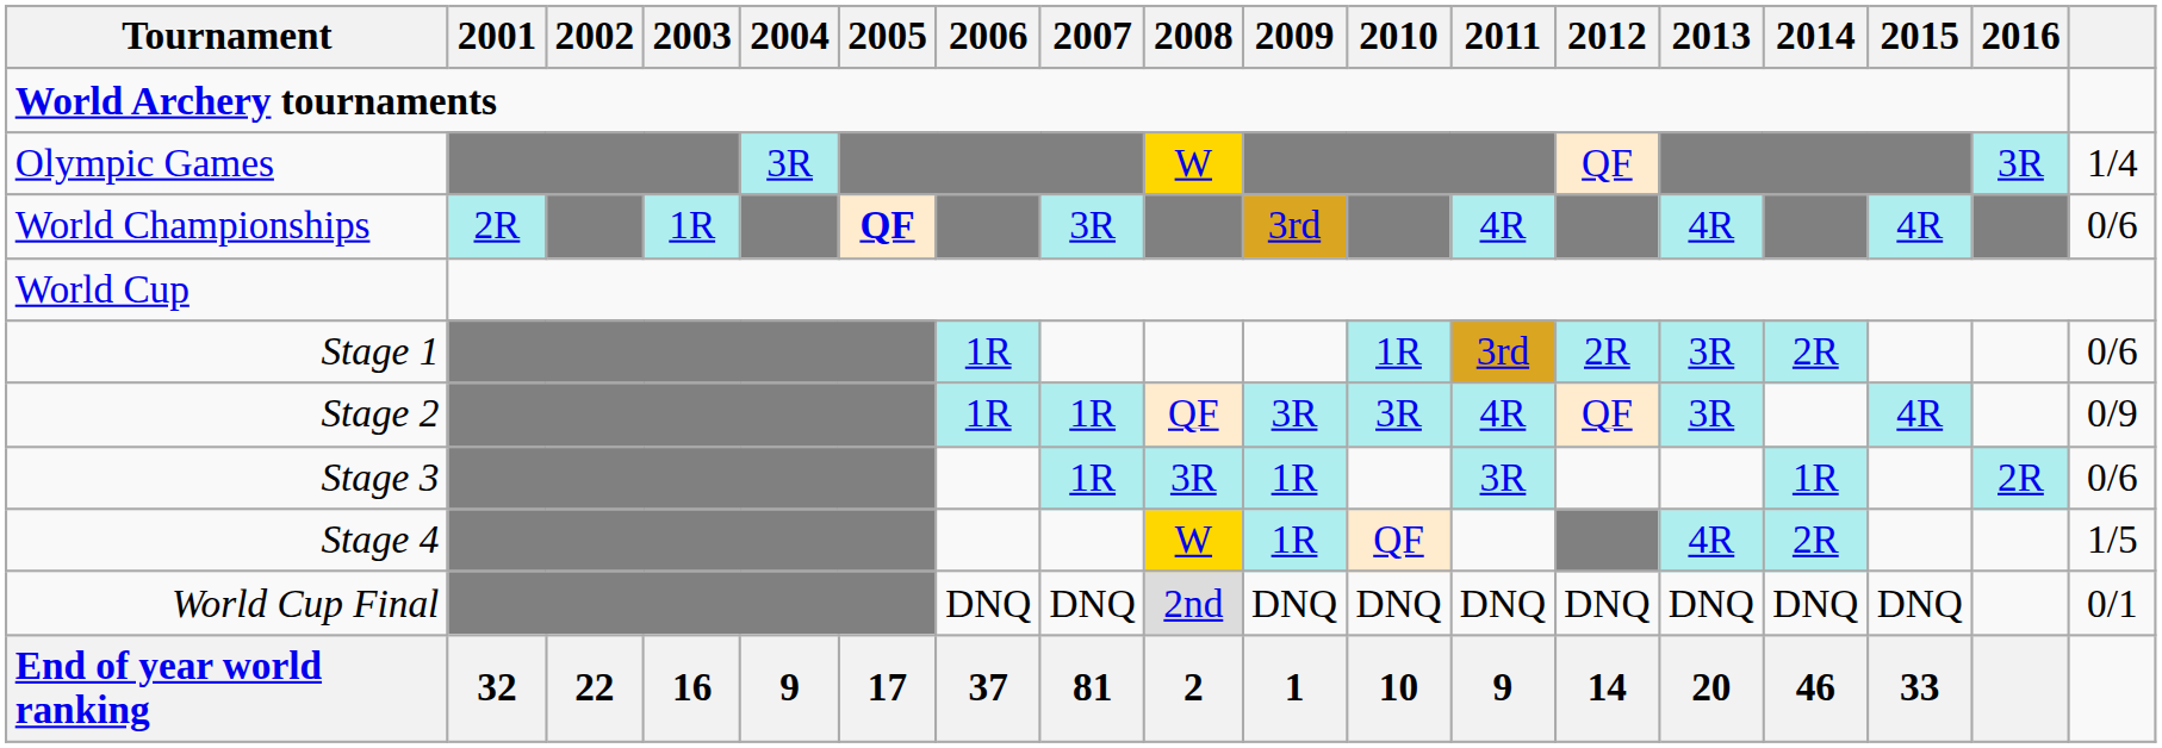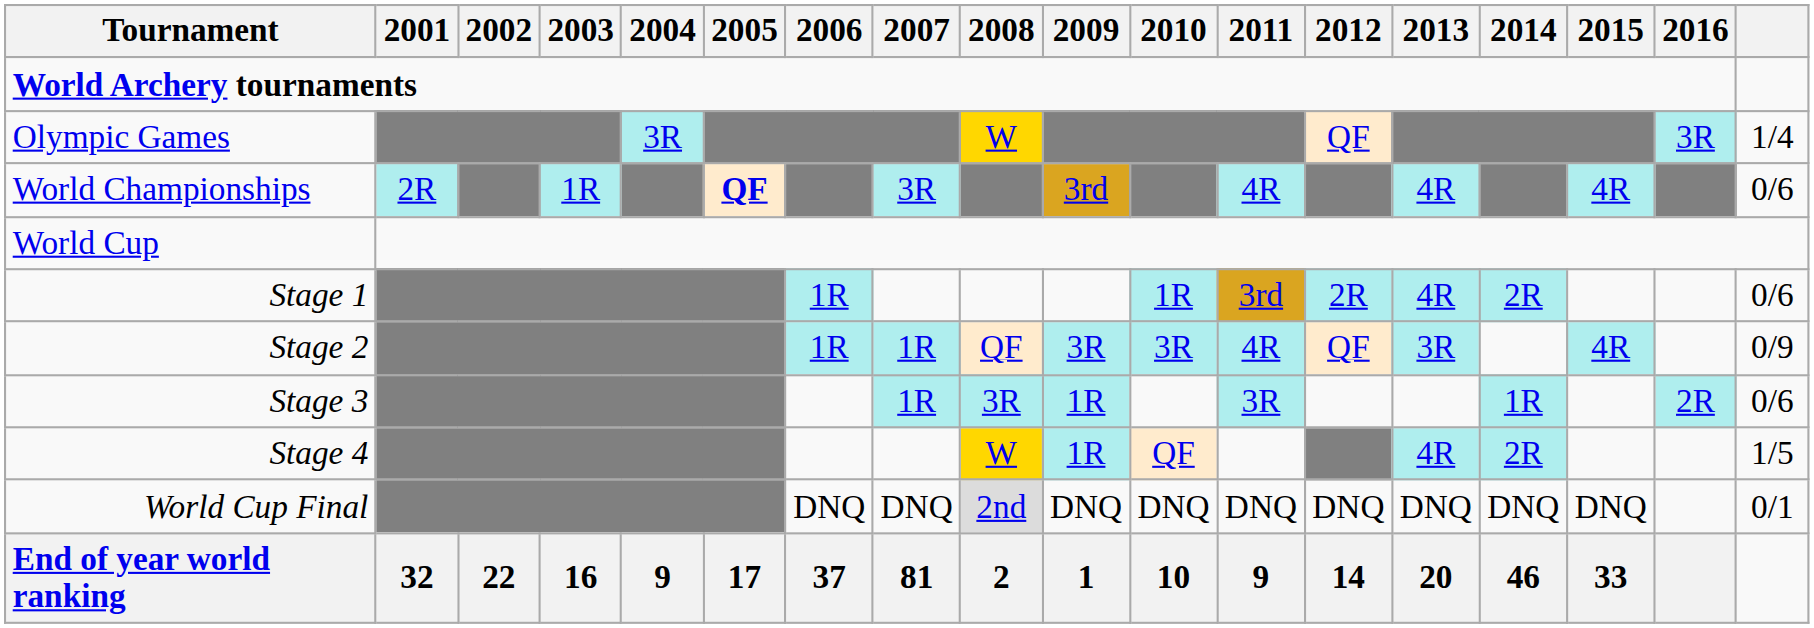Stage 1 | 2013: 3R -> 4R
